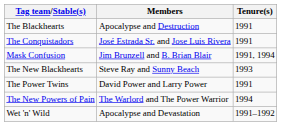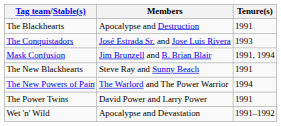The Conquistadors | Tenure(s): 1991 -> 1993
The New Blackhearts | Tenure(s): 1993 -> 1991
rows swapped: The New Powers of Pain <-> The Power Twins
